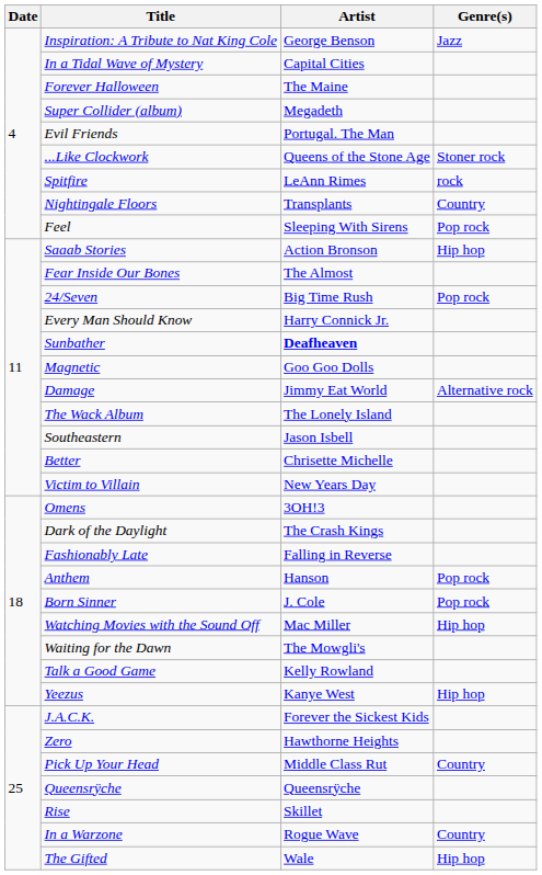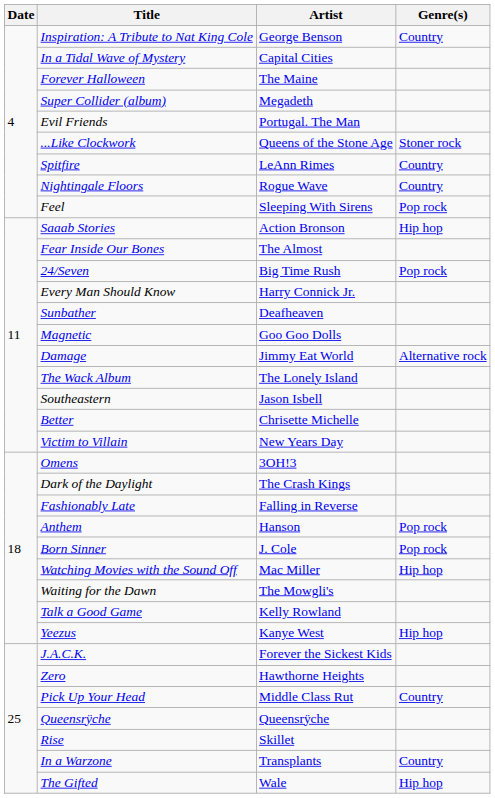Inspiration: A Tribute to Nat King Cole | Genre(s): Jazz -> Country
Spitfire | Genre(s): rock -> Country
Nightingale Floors | Artist: Transplants -> Rogue Wave
Sunbather | Artist: bold -> normal
In a Warzone | Artist: Rogue Wave -> Transplants
